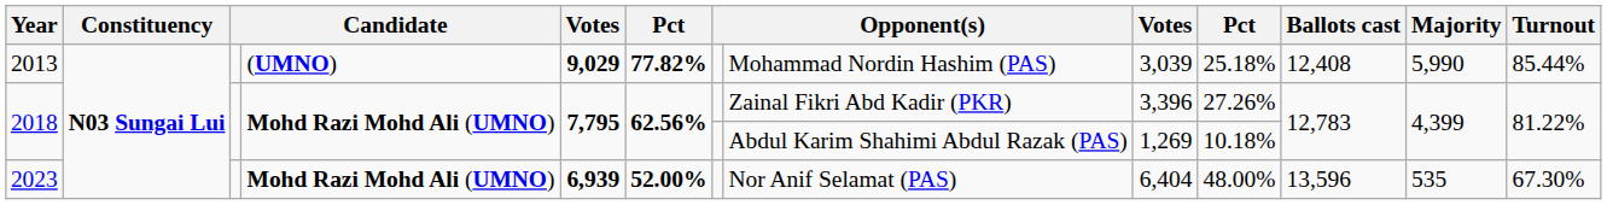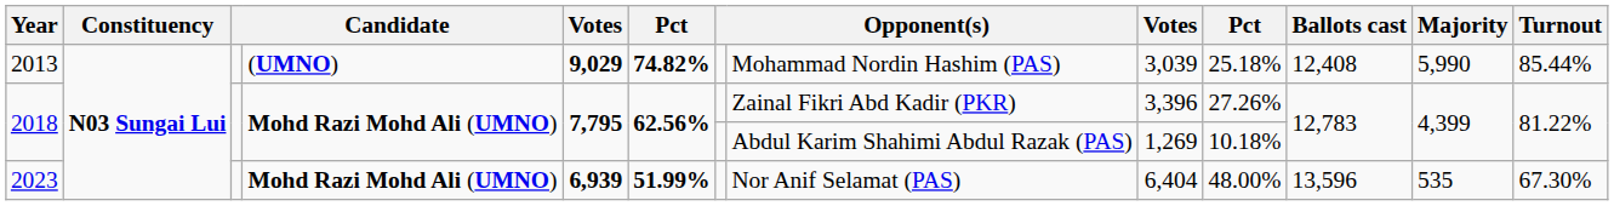2013 | column 6: 77.82% -> 74.82%
2023 | column 6: 52.00% -> 51.99%
